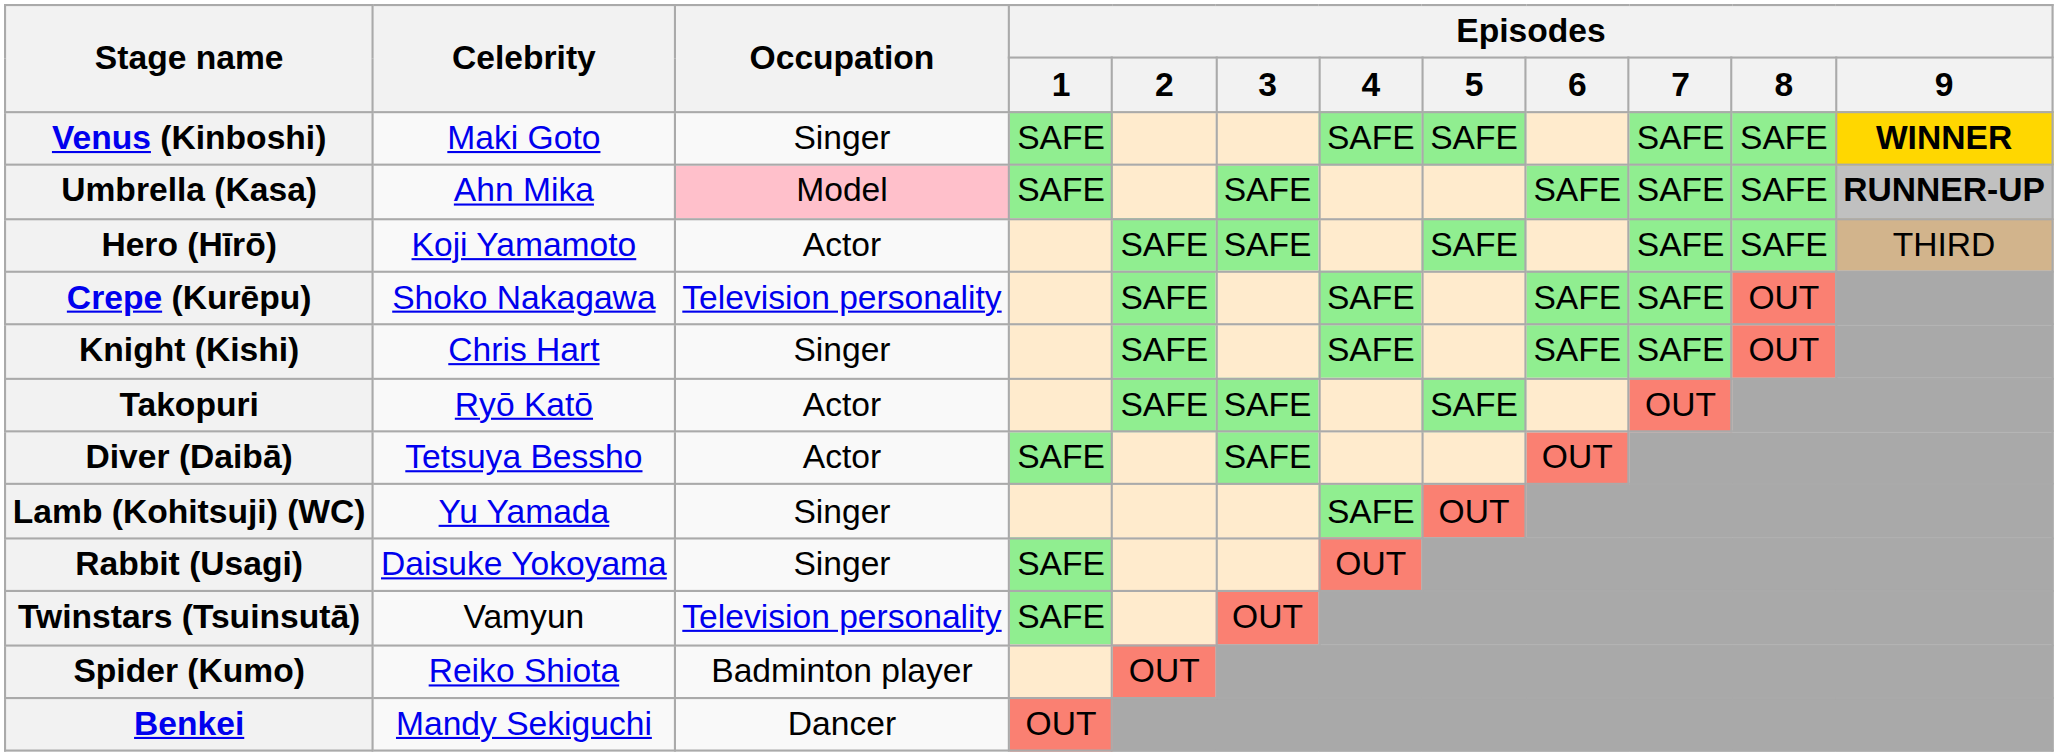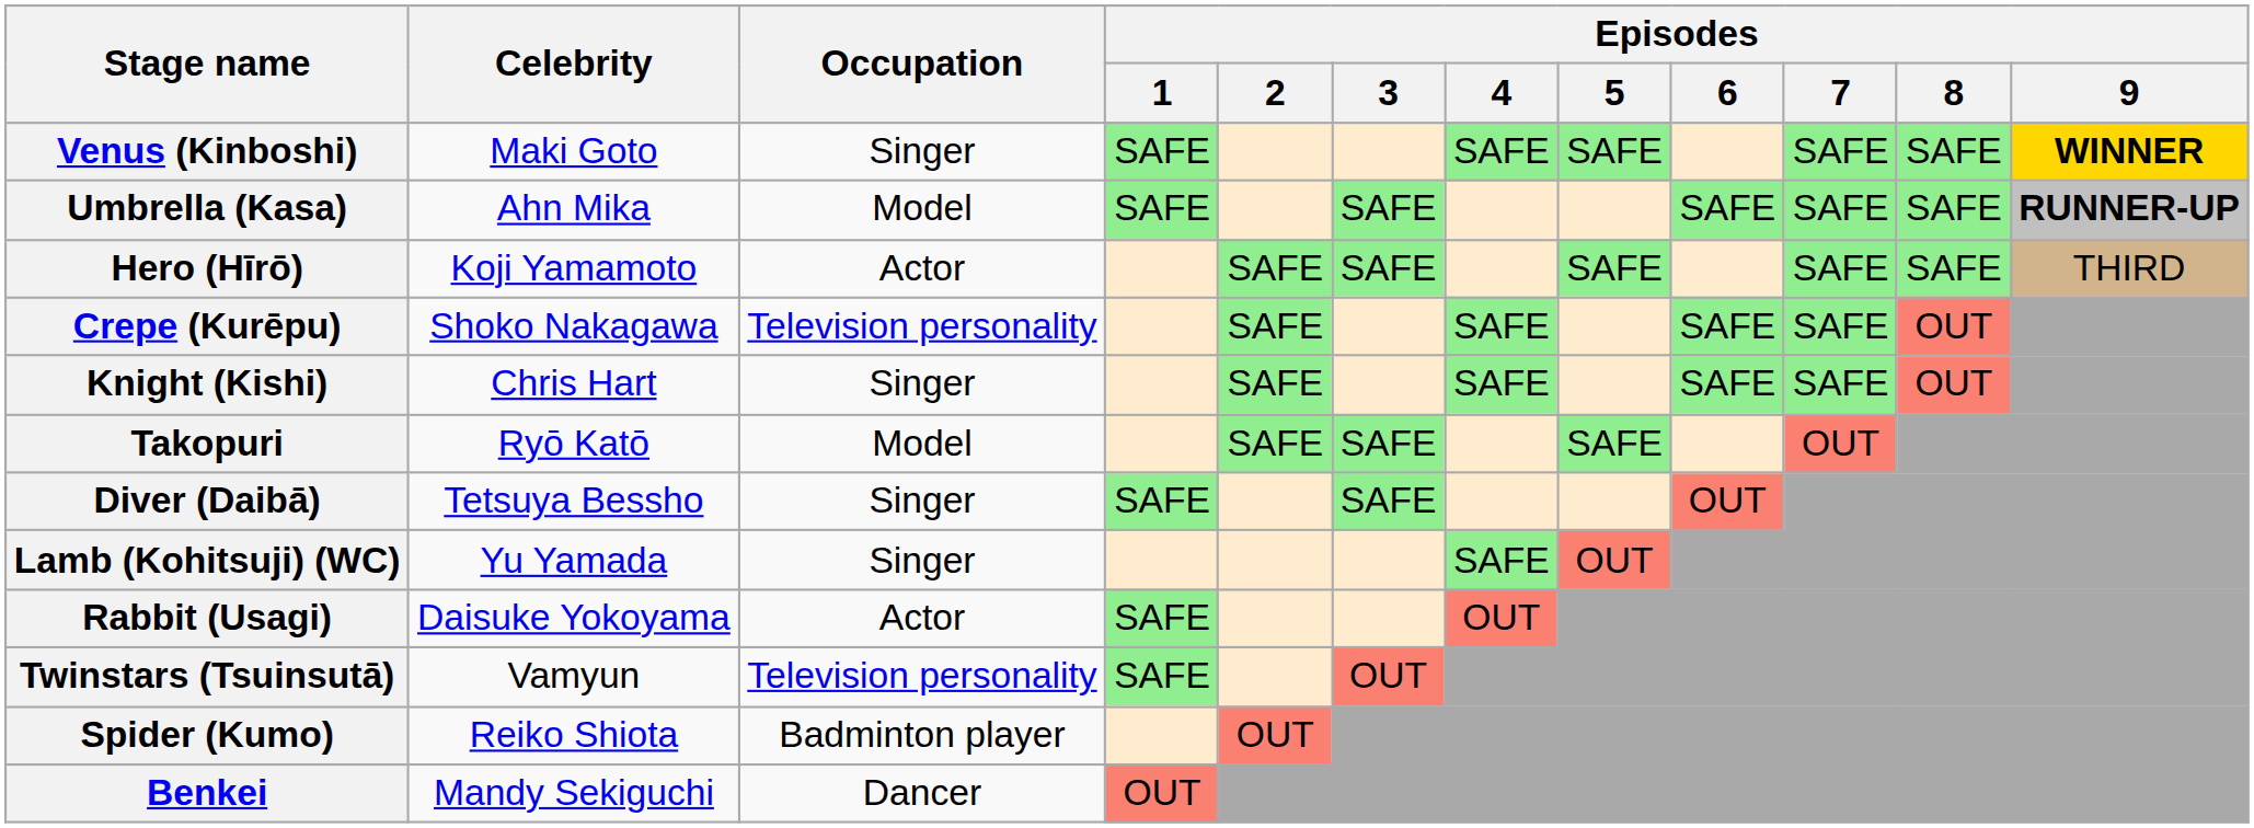Umbrella (Kasa) | Occupation: pink background -> no background
Takopuri | Occupation: Actor -> Model
Diver (Daibā) | Occupation: Actor -> Singer
Rabbit (Usagi) | Occupation: Singer -> Actor
